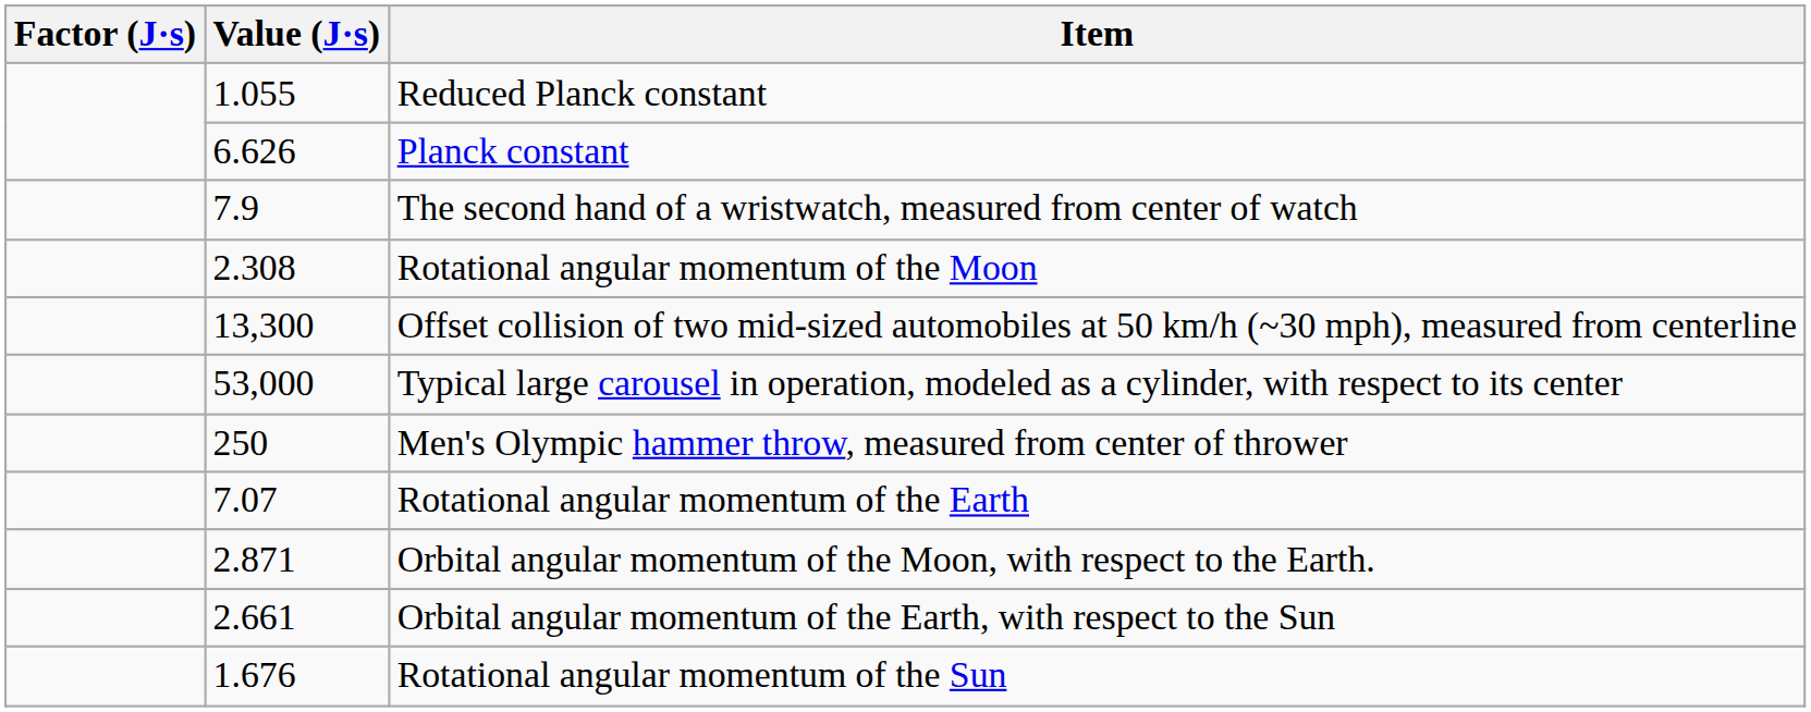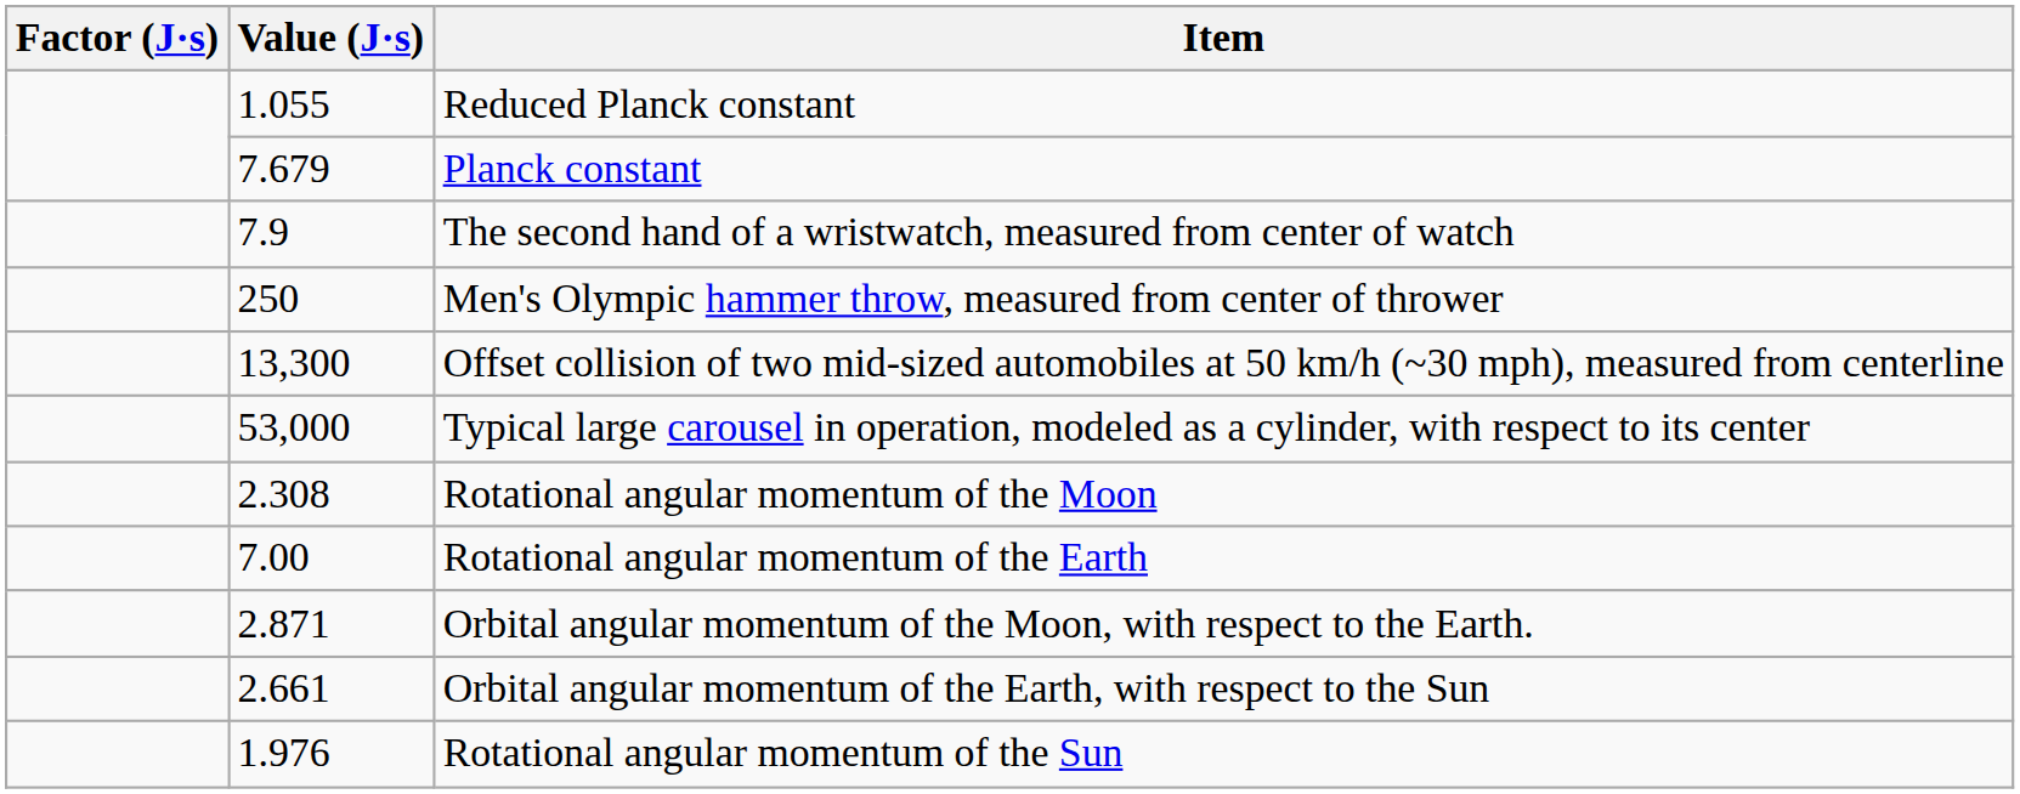Planck constant | Value (J·s): 6.626 -> 7.679
rows swapped: Men's Olympic hammer throw, measured from center of thrower <-> Rotational angular momentum of the Moon
Rotational angular momentum of the Earth | Value (J·s): 7.07 -> 7.00
Rotational angular momentum of the Sun | Value (J·s): 1.676 -> 1.976
